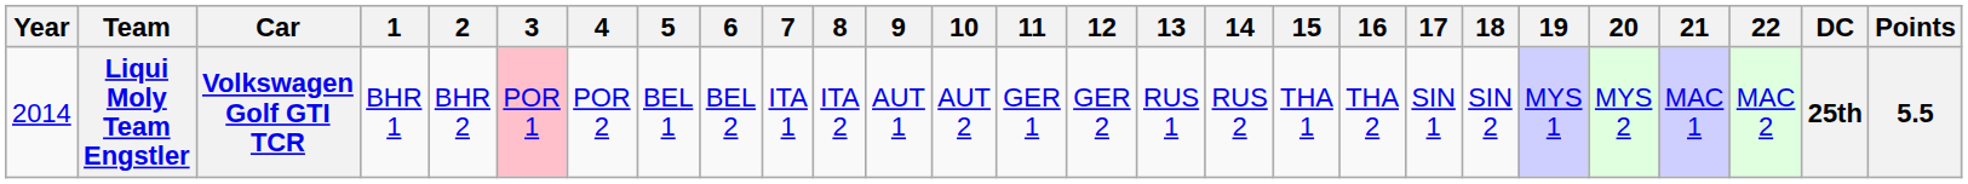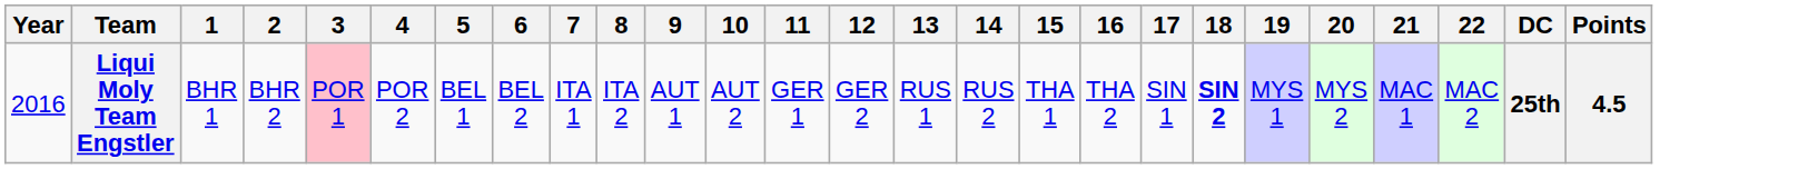- column: Car | Volkswagen Golf GTI TCR
Liqui Moly Team Engstler | Year: 2014 -> 2016
Liqui Moly Team Engstler | 18: normal -> bold
Liqui Moly Team Engstler | Points: 5.5 -> 4.5
